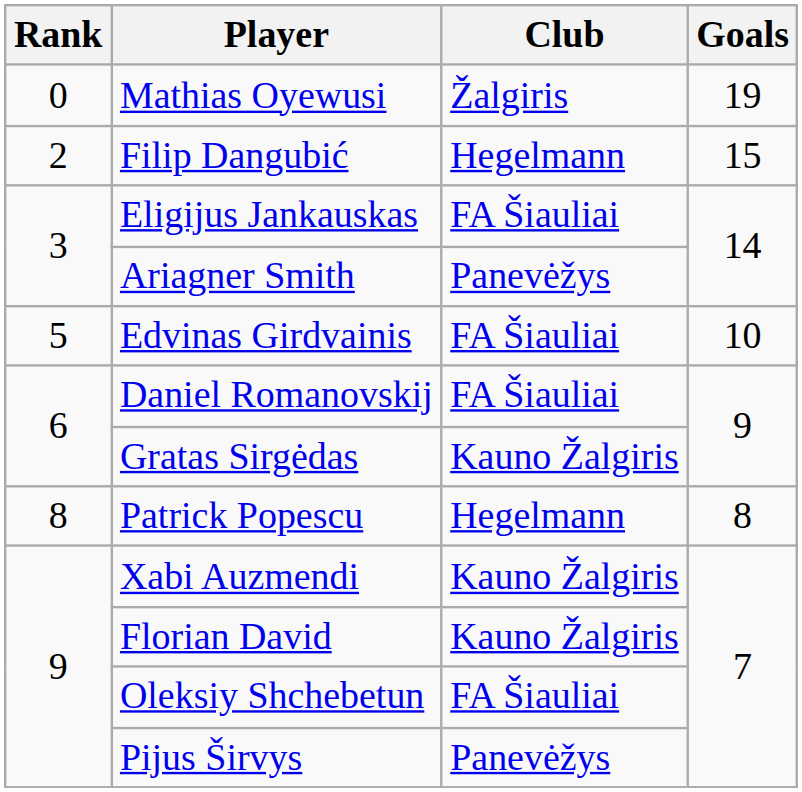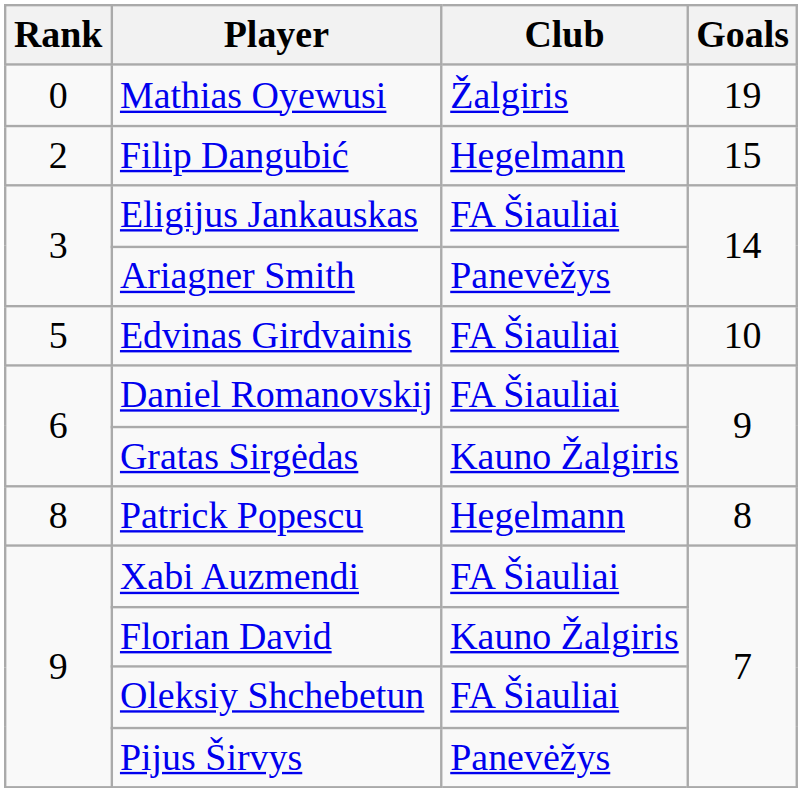Xabi Auzmendi | Club: Kauno Žalgiris -> FA Šiauliai
